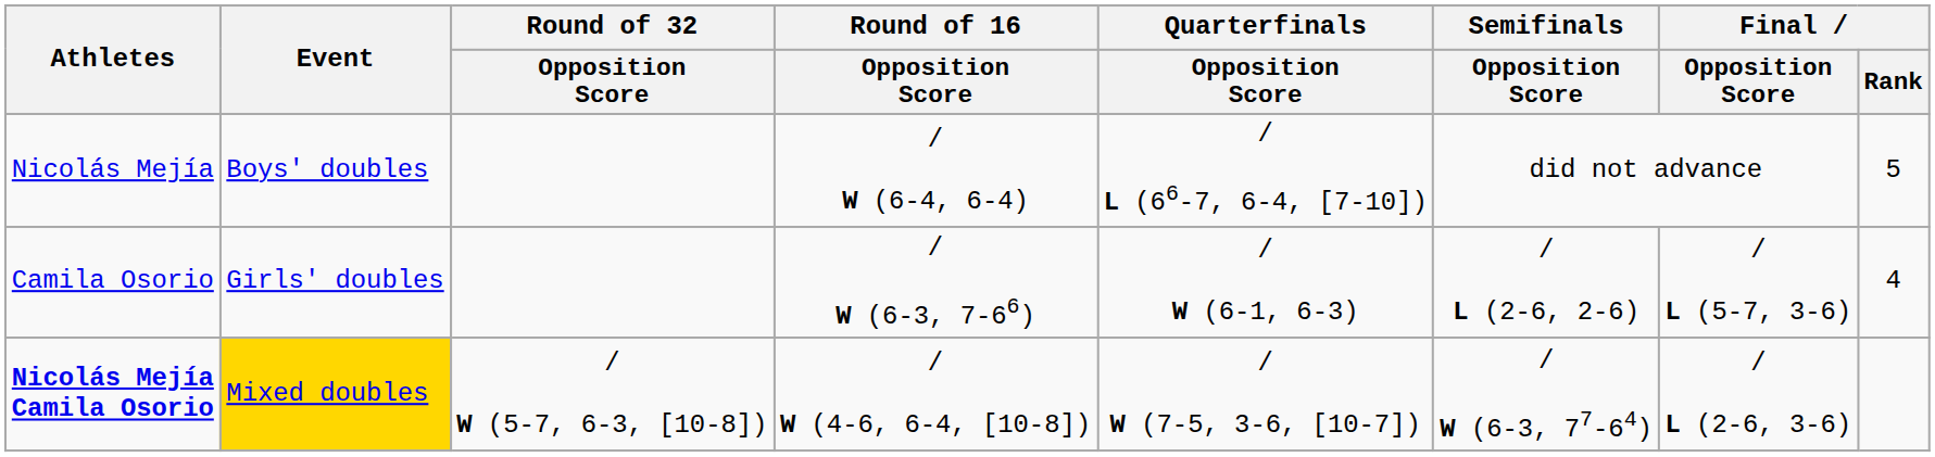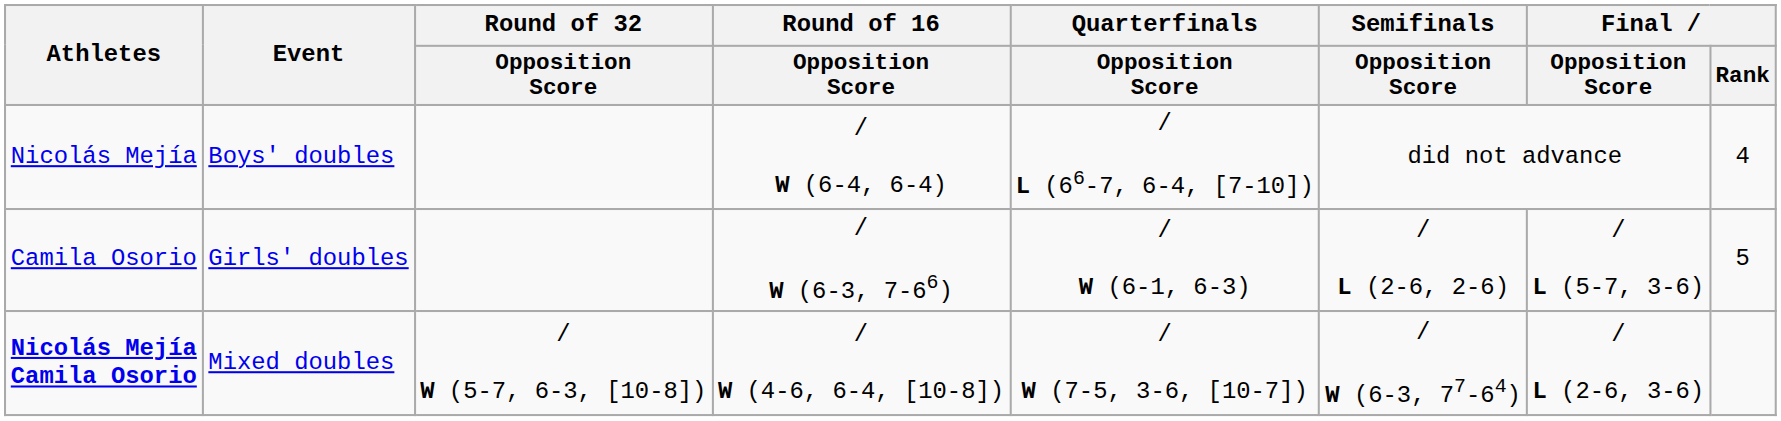Nicolás Mejía | Final / Rank: 5 -> 4
Camila Osorio | Final / Rank: 4 -> 5
Nicolás Mejía Camila Osorio | Event: gold background -> no background
